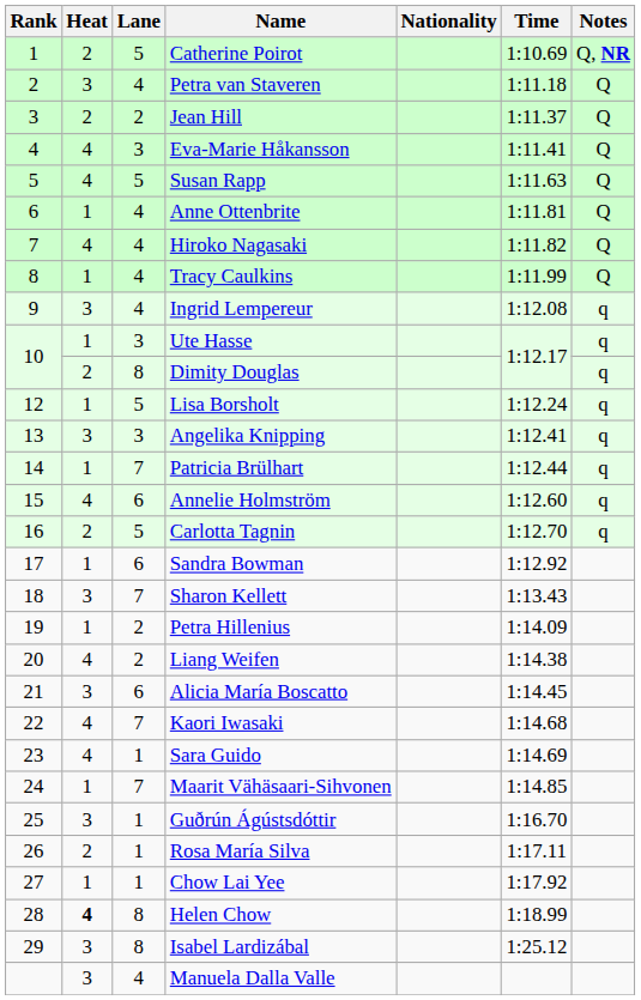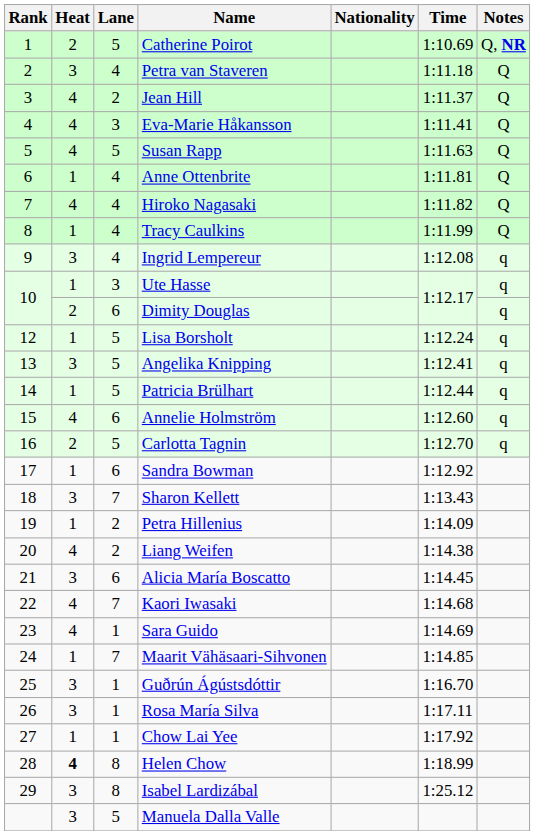Jean Hill | Heat: 2 -> 4
Dimity Douglas | Lane: 8 -> 6
Angelika Knipping | Lane: 3 -> 5
Patricia Brülhart | Lane: 7 -> 5
Rosa María Silva | Heat: 2 -> 3
Manuela Dalla Valle | Lane: 4 -> 5
